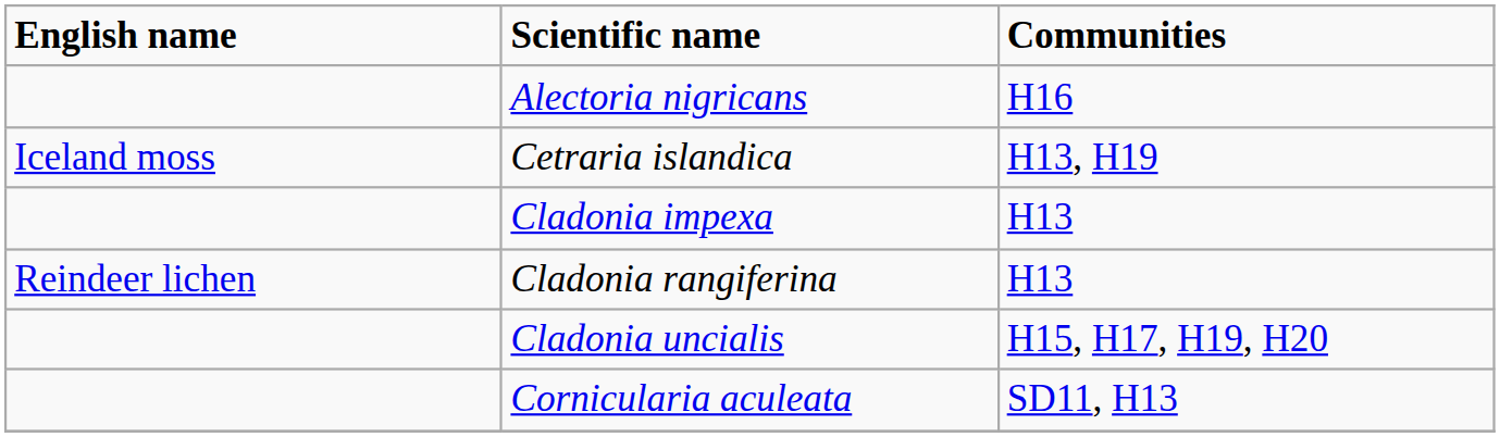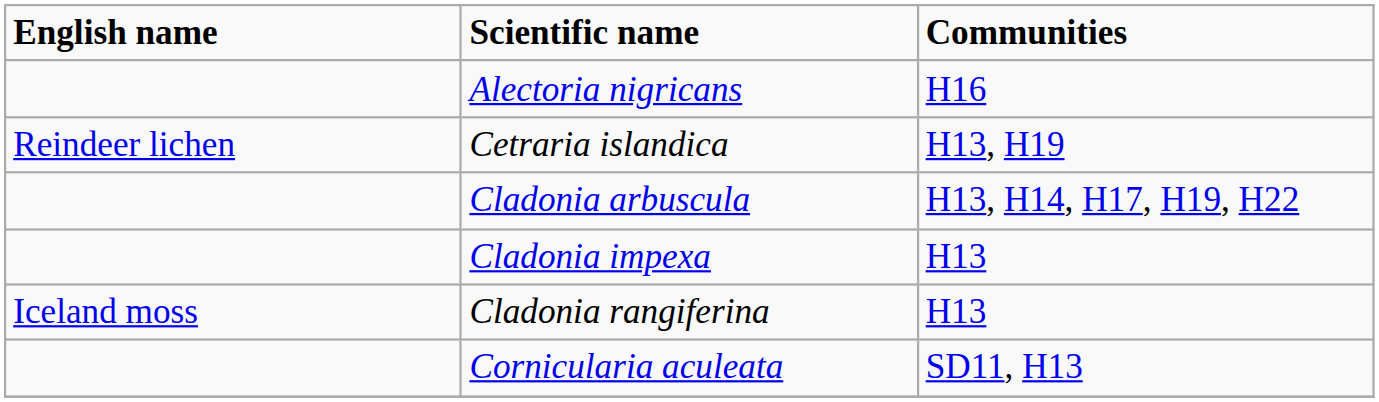Cetraria islandica | English name: Iceland moss -> Reindeer lichen
+ row: Cladonia arbuscula | H13, H14, H17, H19, H22
Cladonia rangiferina | English name: Reindeer lichen -> Iceland moss
- row: Cladonia uncialis | H15, H17, H19, H20
